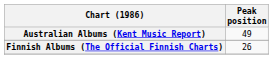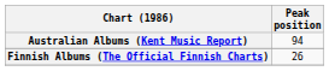Australian Albums (Kent Music Report) | Peak position: 49 -> 94
